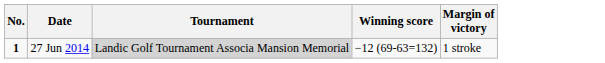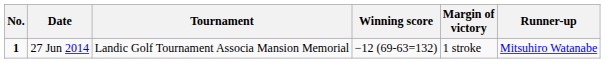+ column: Runner-up | Mitsuhiro Watanabe
27 Jun 2014 | Tournament: lightgrey background -> no background
